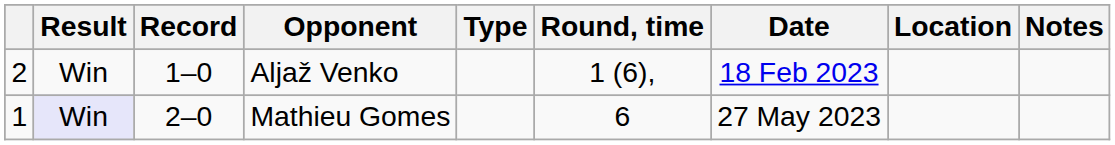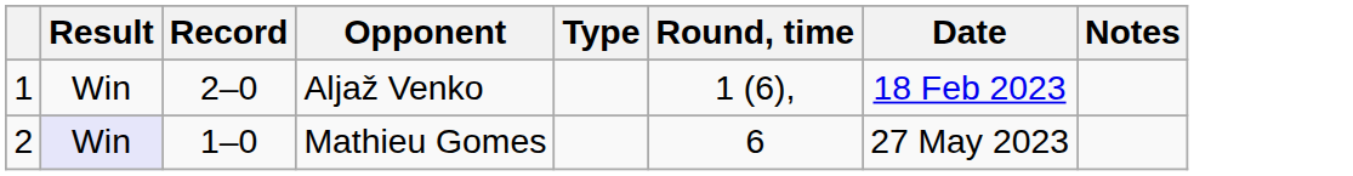- column: Location
Aljaž Venko | column 1: 2 -> 1
Aljaž Venko | Record: 1–0 -> 2–0
Mathieu Gomes | column 1: 1 -> 2
Mathieu Gomes | Record: 2–0 -> 1–0
